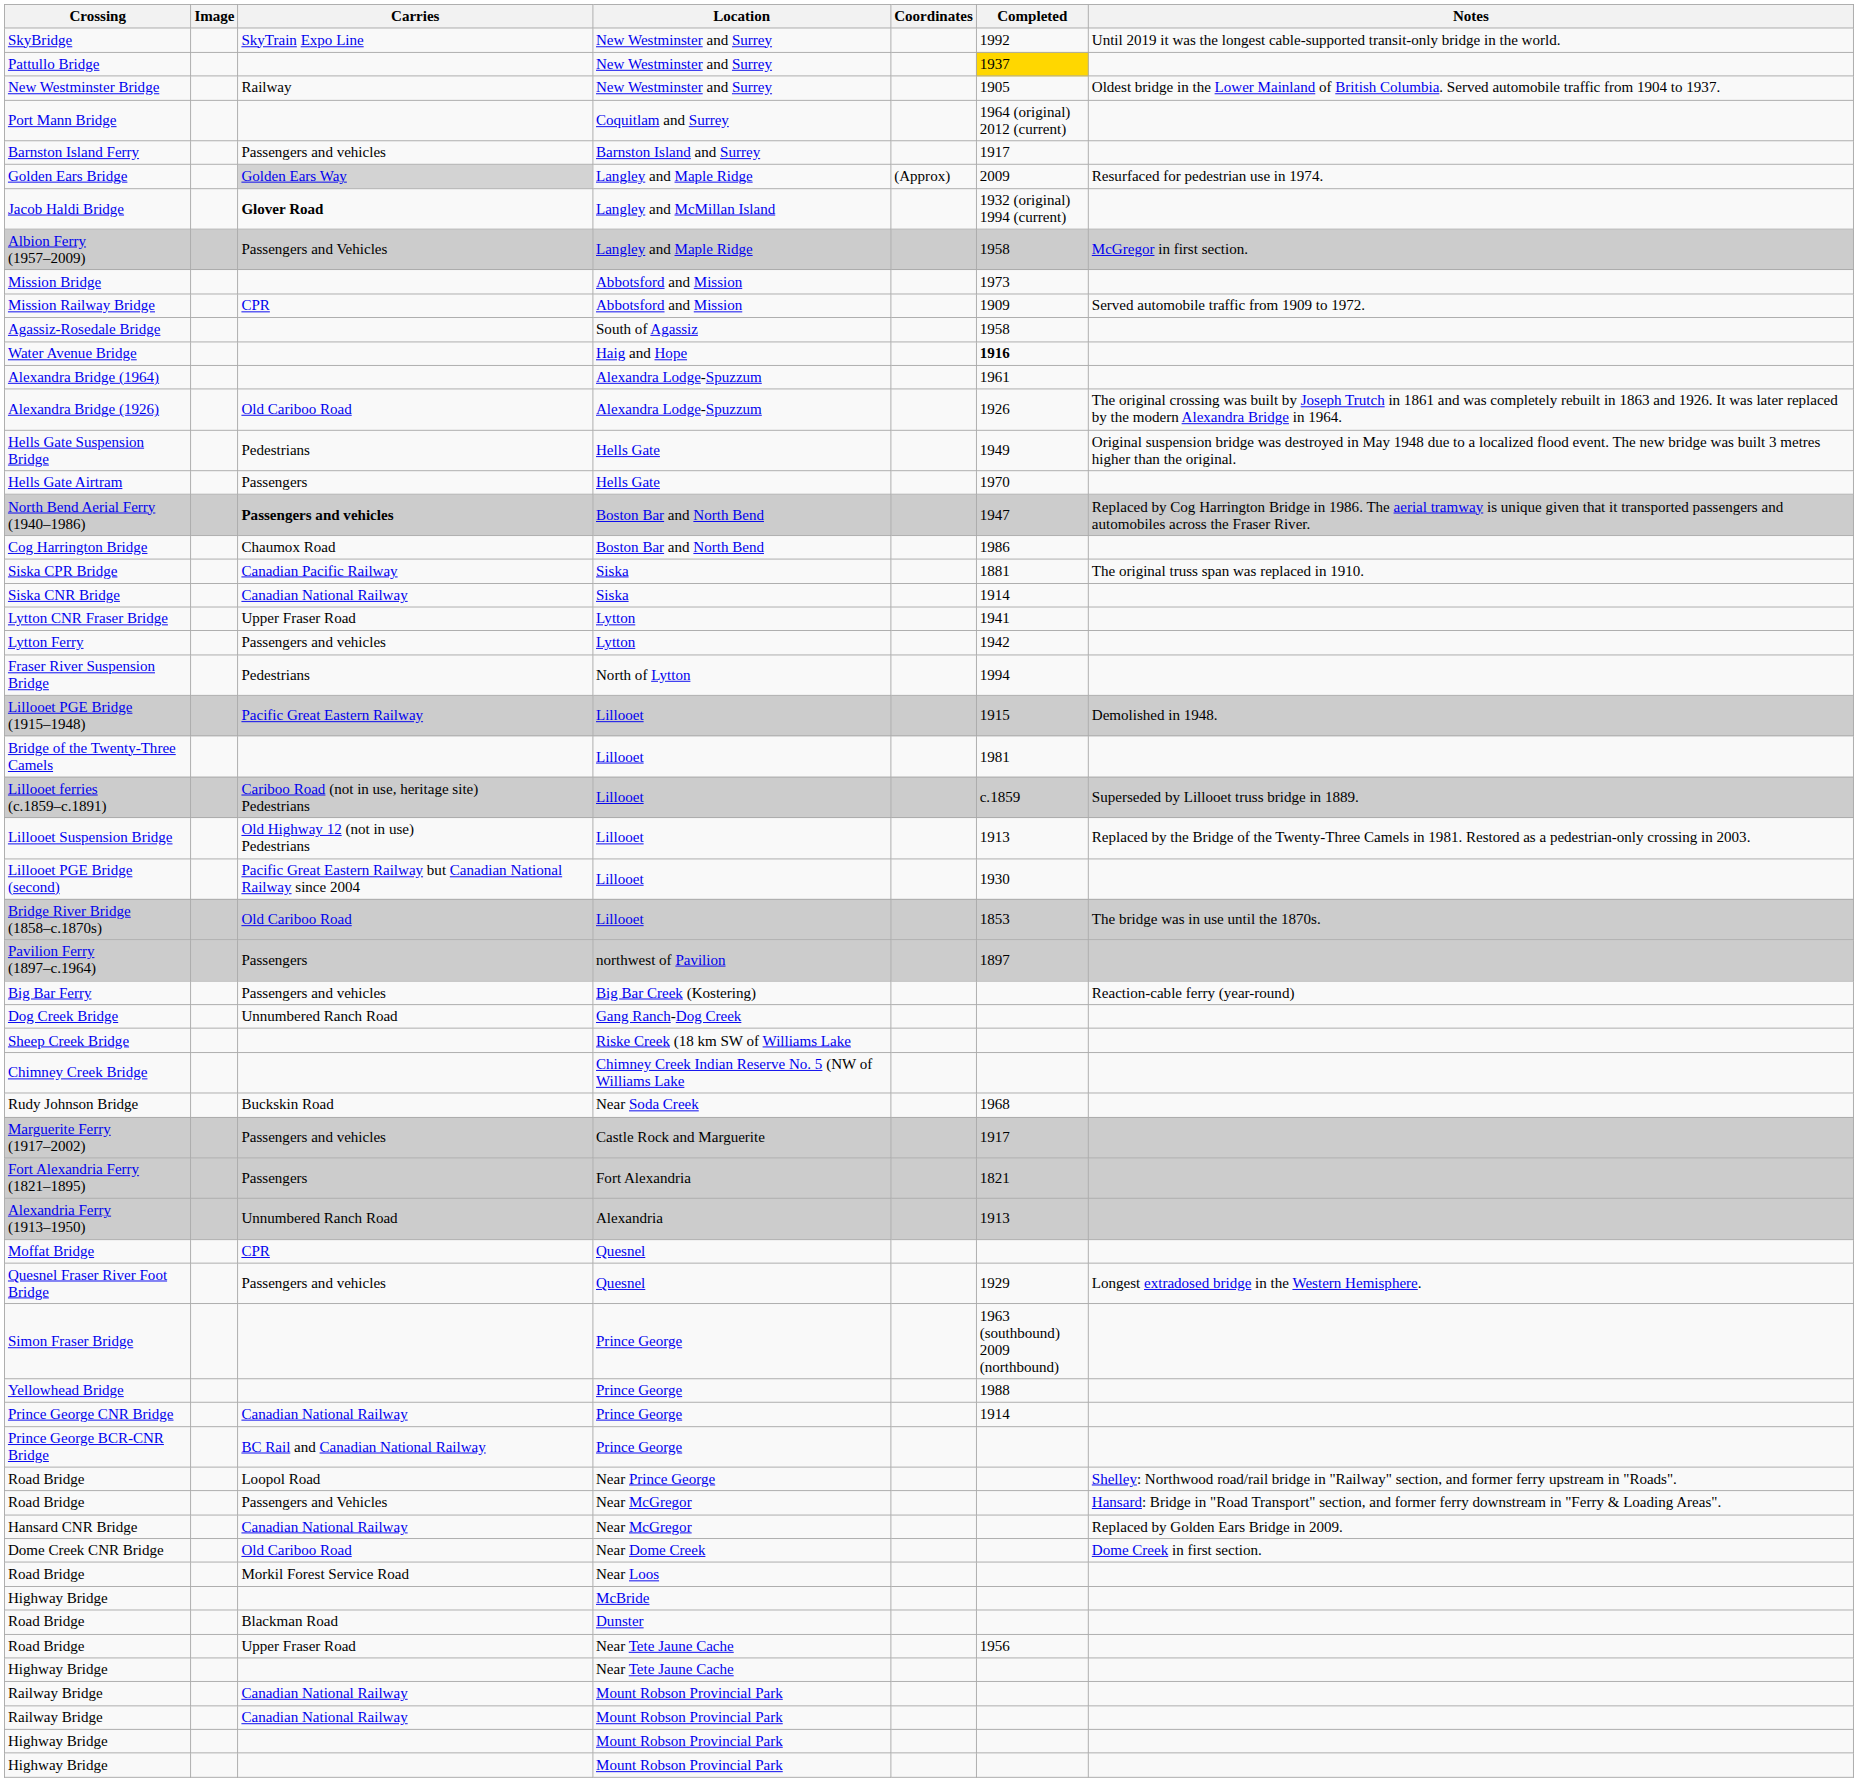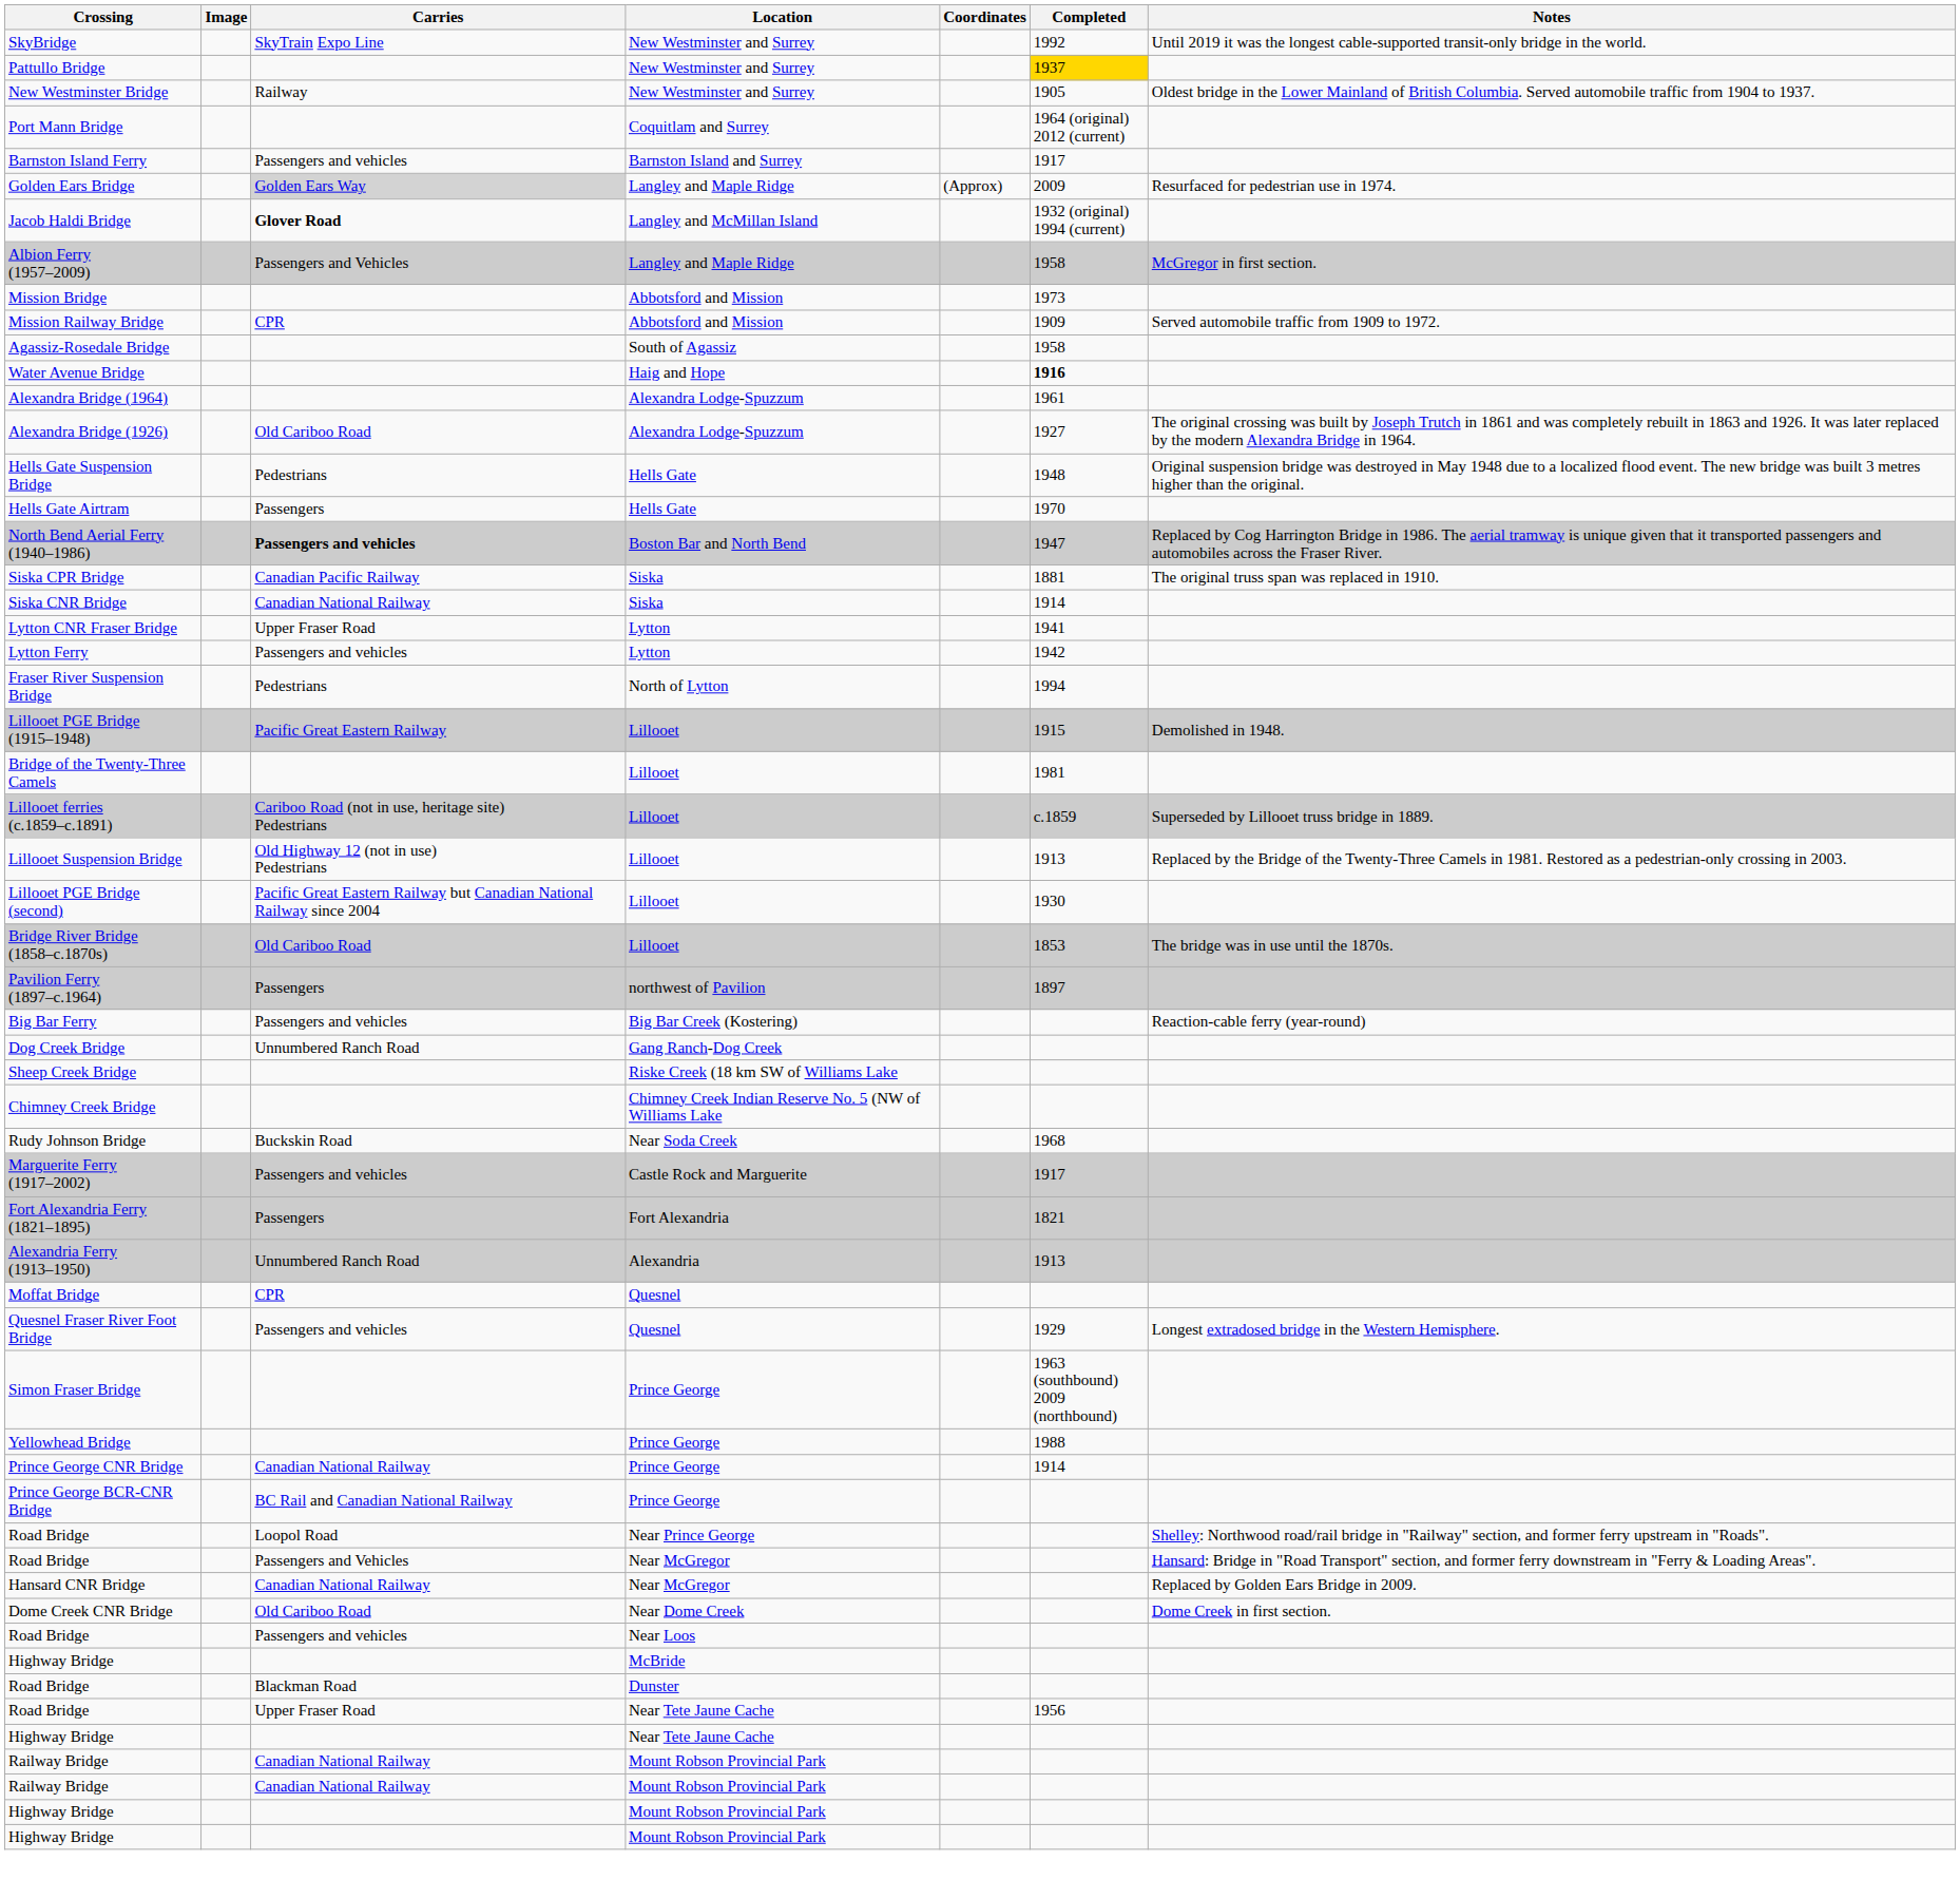Alexandra Bridge (1926) | Completed: 1926 -> 1927
Hells Gate Suspension Bridge | Completed: 1949 -> 1948
- row: Cog Harrington Bridge | Chaumox Road | Boston Bar and North Bend | 1986
Road Bridge / Near Loos | Carries: Morkil Forest Service Road -> Passengers and vehicles
